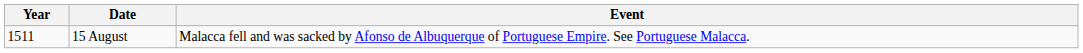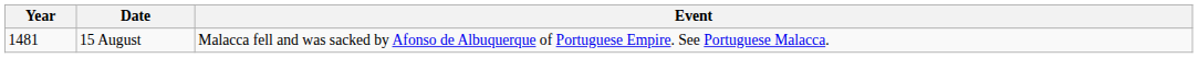15 August | Year: 1511 -> 1481
